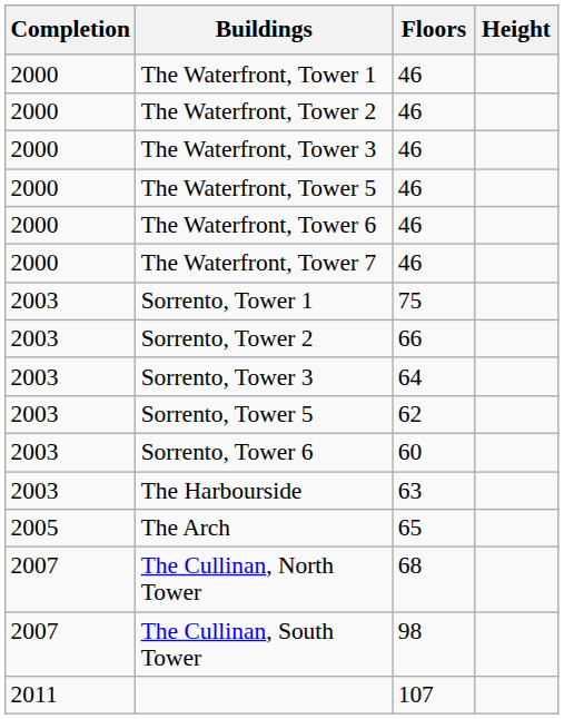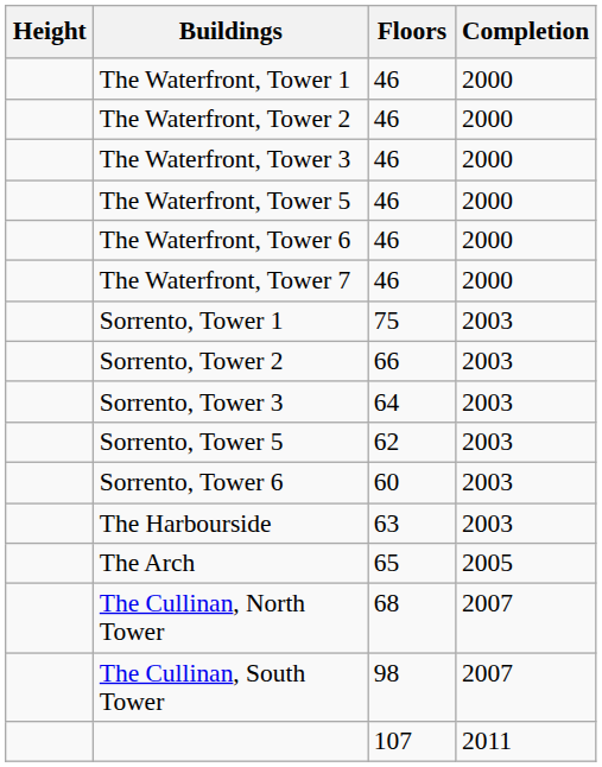columns swapped: Completion <-> Height
